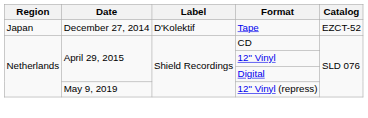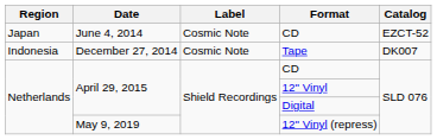+ row: Japan | June 4, 2014 | Cosmic Note | CD | EZCT-52
Tape | Region: Japan -> Indonesia
Tape | Label: D'Kolektif -> Cosmic Note
Tape | Catalog: EZCT-52 -> DK007
